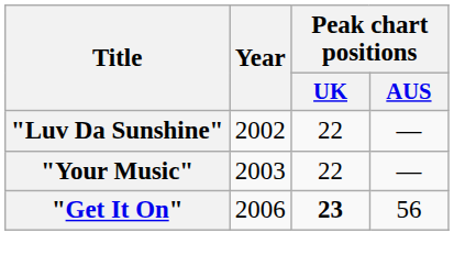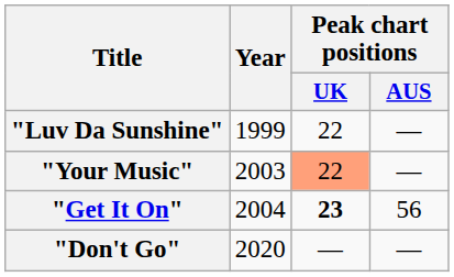"Luv Da Sunshine" | Year: 2002 -> 1999
"Your Music" | Peak chart positions / UK: no background -> lightsalmon background
"Get It On" | Year: 2006 -> 2004
+ row: "Don't Go" | 2020 | — | —
